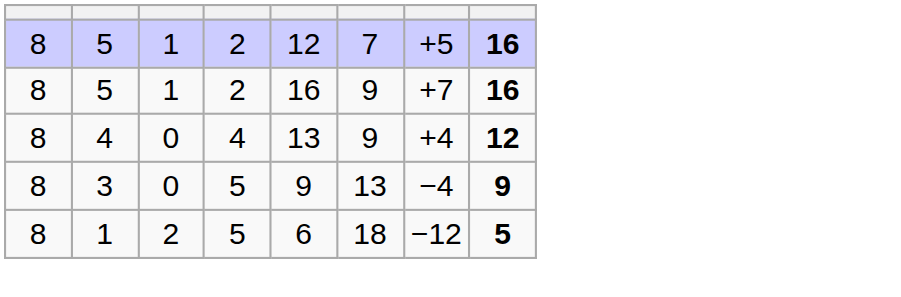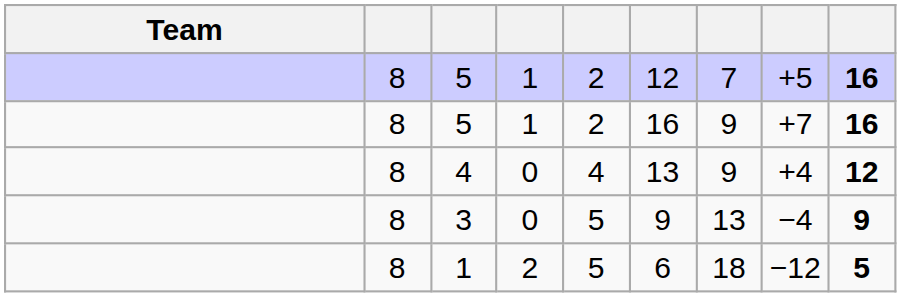+ column: Team
